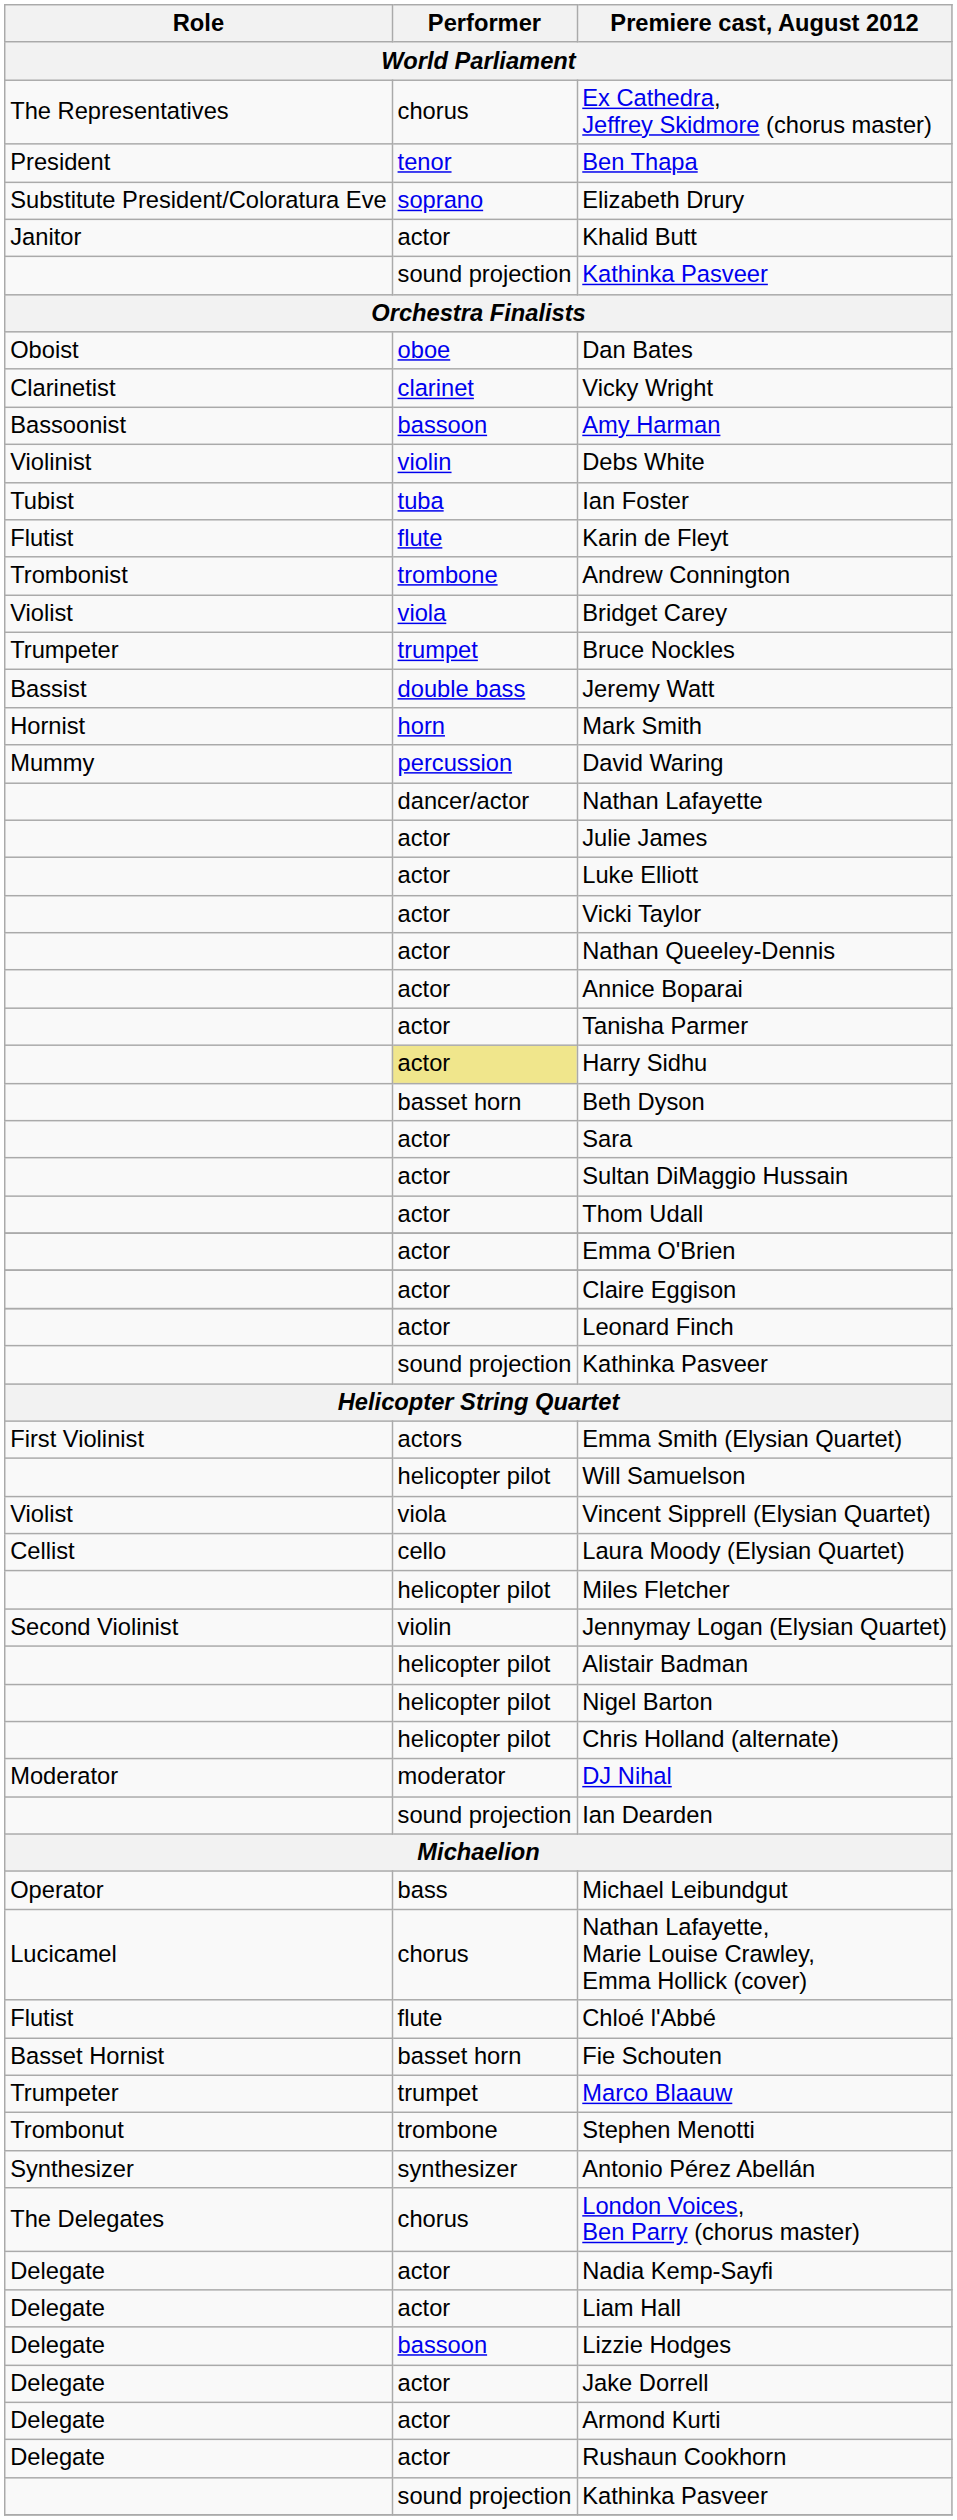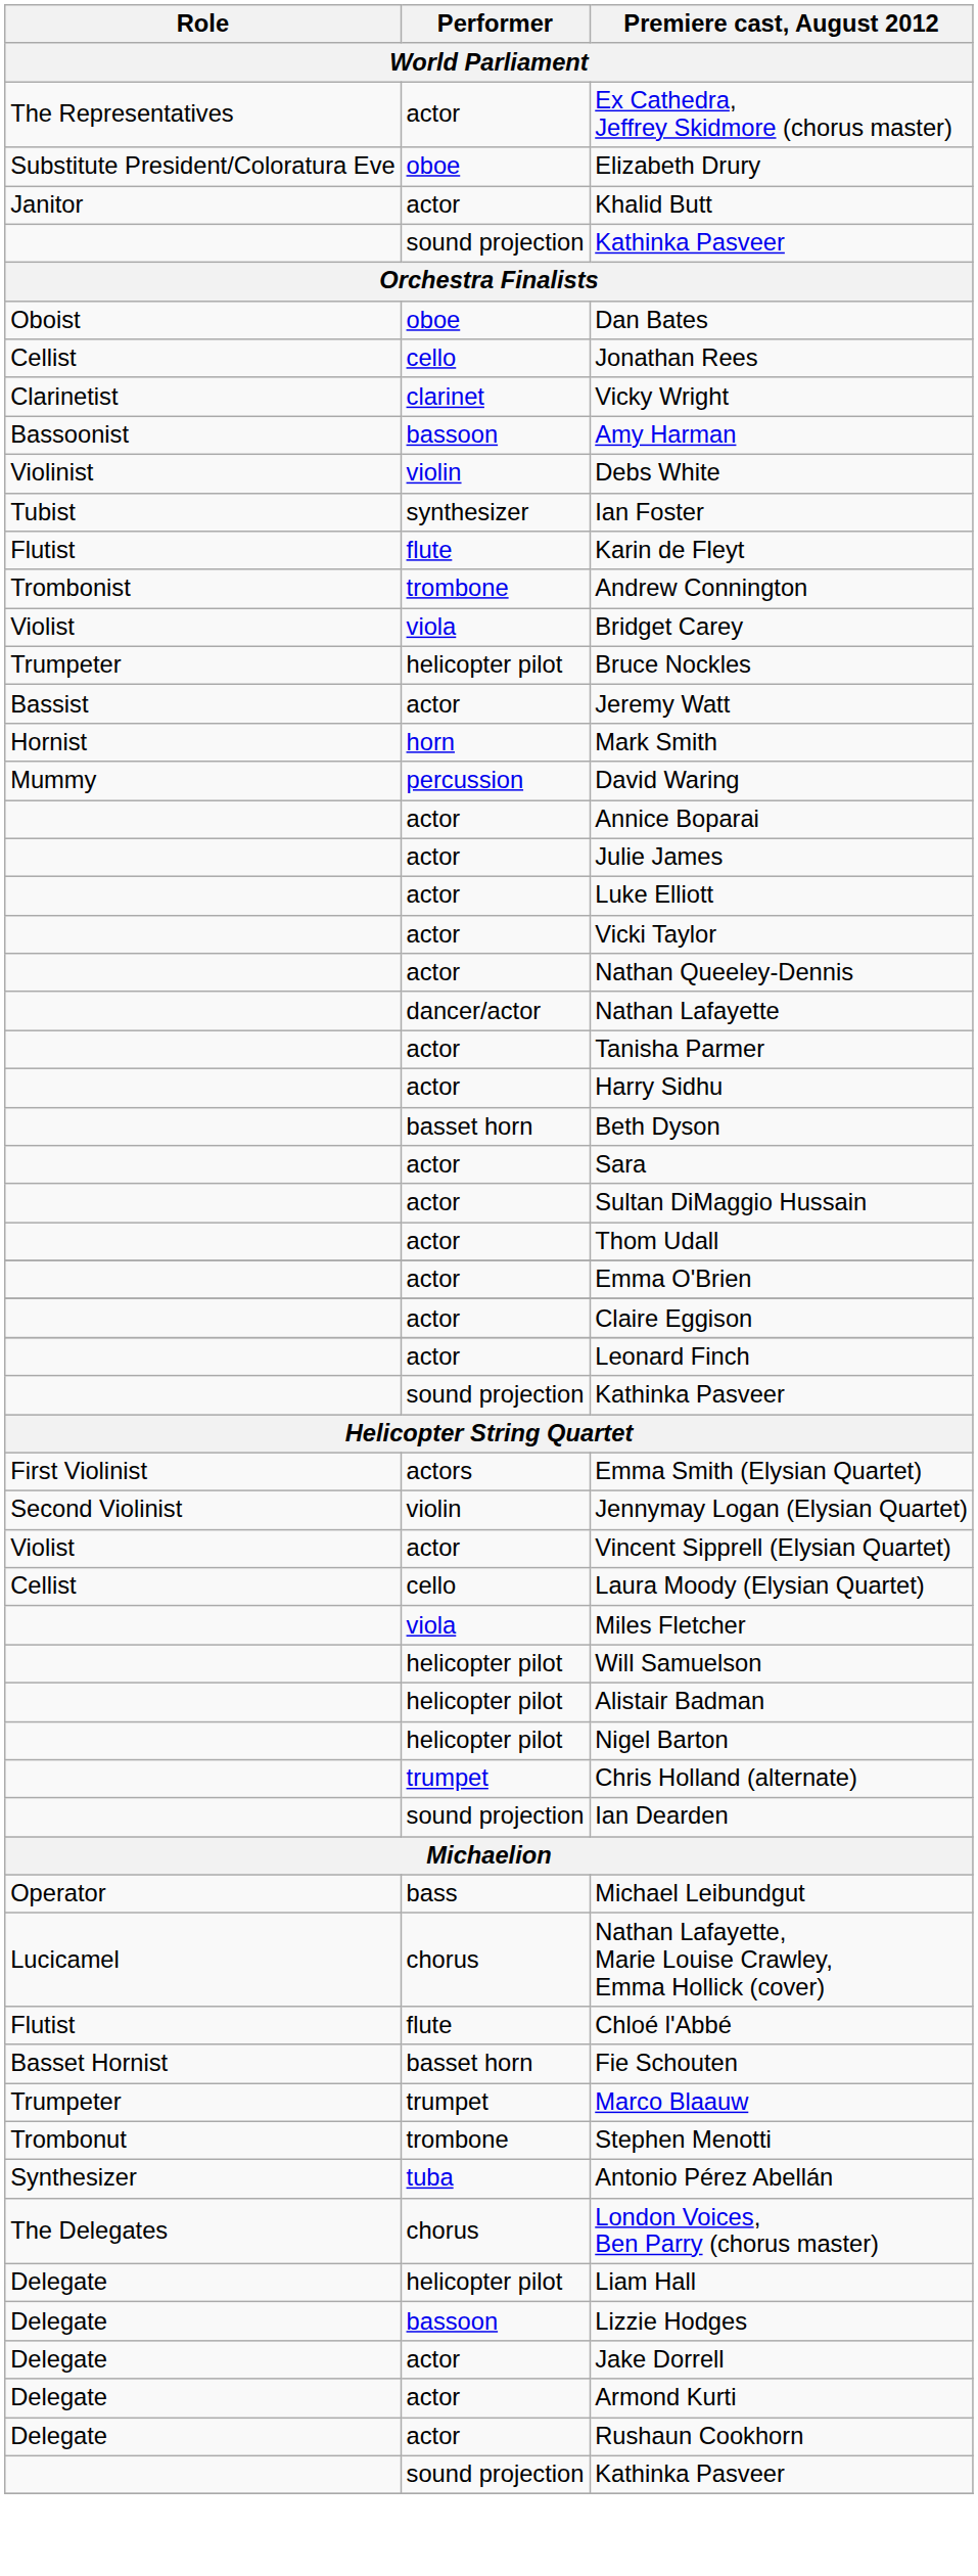Ex Cathedra, Jeffrey Skidmore (chorus master) | Performer: chorus -> actor
- row: President | tenor | Ben Thapa
Elizabeth Drury | Performer: soprano -> oboe
+ row: Cellist | cello | Jonathan Rees
Ian Foster | Performer: tuba -> synthesizer
Bruce Nockles | Performer: trumpet -> helicopter pilot
Jeremy Watt | Performer: double bass -> actor
rows swapped: Annice Boparai <-> Nathan Lafayette
Harry Sidhu | Performer: khaki background -> no background
rows swapped: Jennymay Logan (Elysian Quartet) <-> Will Samuelson
Vincent Sipprell (Elysian Quartet) | Performer: viola -> actor
Miles Fletcher | Performer: helicopter pilot -> viola
Chris Holland (alternate) | Performer: helicopter pilot -> trumpet
- row: Moderator | moderator | DJ Nihal
Antonio Pérez Abellán | Performer: synthesizer -> tuba
- row: Delegate | actor | Nadia Kemp-Sayfi
Liam Hall | Performer: actor -> helicopter pilot
